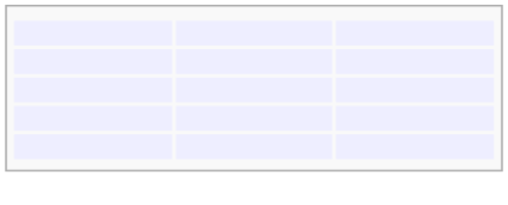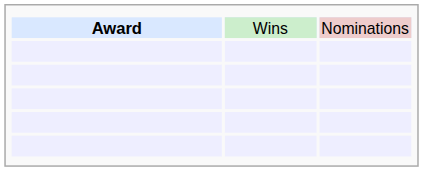+ row: Award | Wins | Nominations
